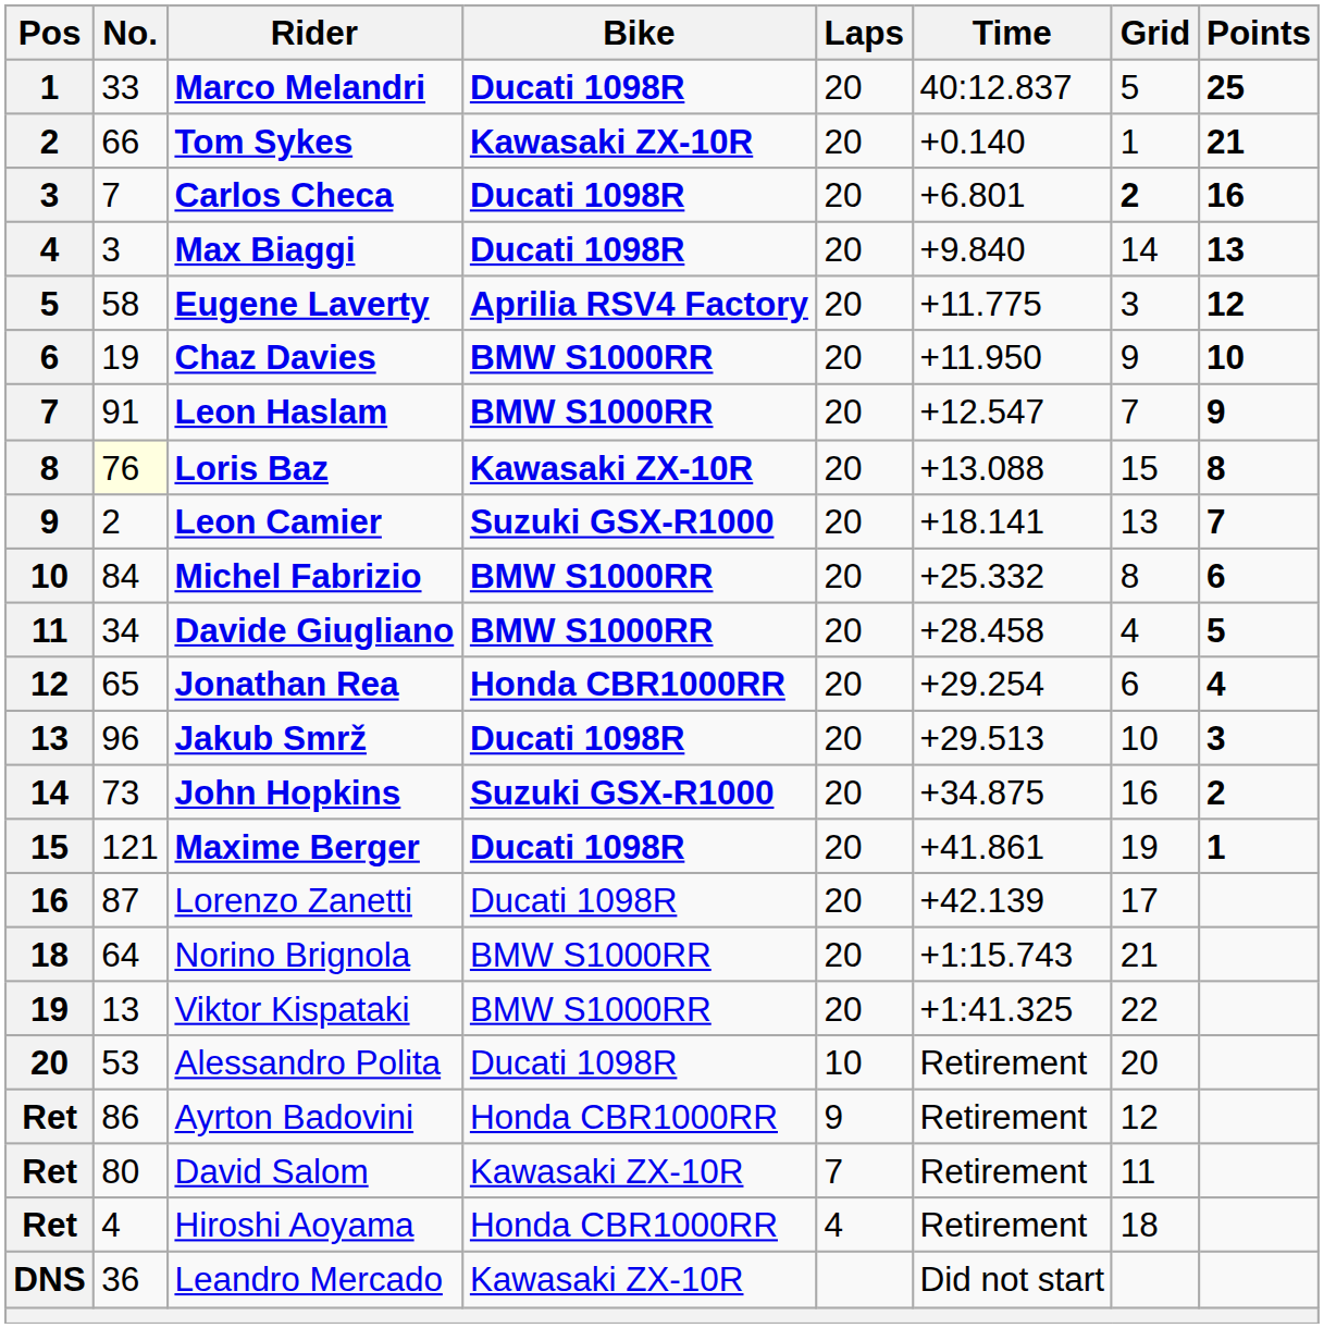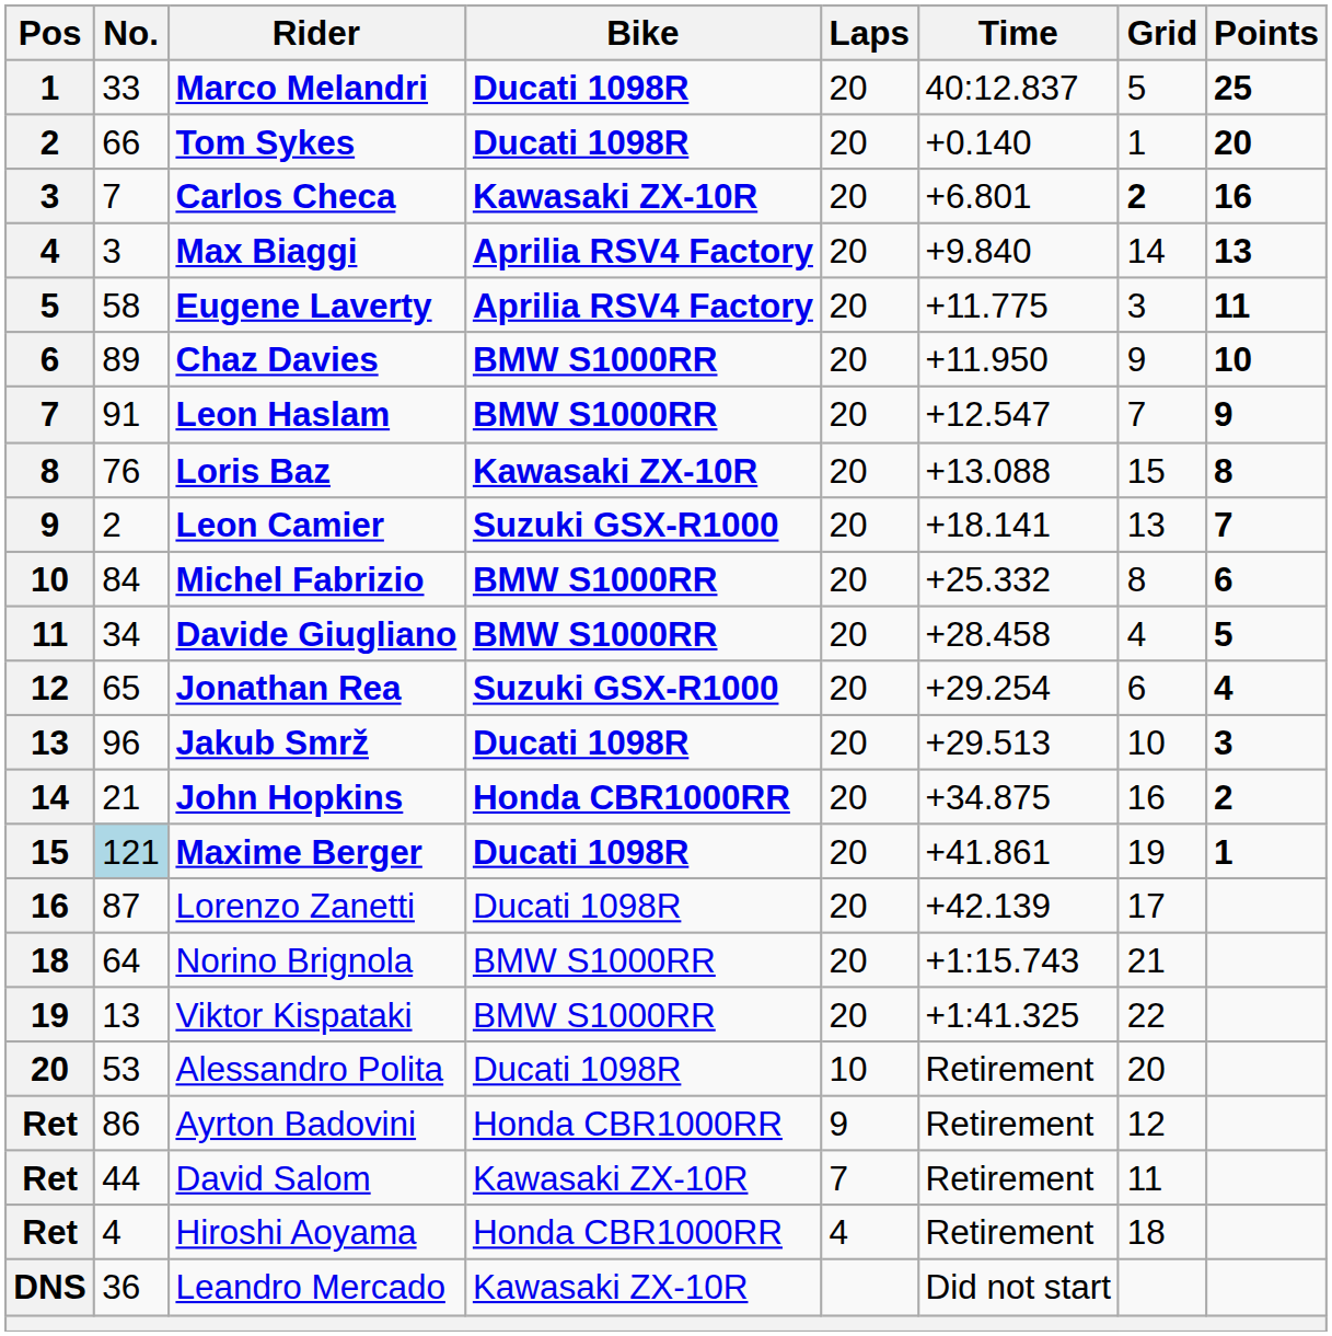Tom Sykes | Bike: Kawasaki ZX-10R -> Ducati 1098R
Tom Sykes | Points: 21 -> 20
Carlos Checa | Bike: Ducati 1098R -> Kawasaki ZX-10R
Max Biaggi | Bike: Ducati 1098R -> Aprilia RSV4 Factory
Eugene Laverty | Points: 12 -> 11
Chaz Davies | No.: 19 -> 89
Loris Baz | No.: lightyellow background -> no background
Jonathan Rea | Bike: Honda CBR1000RR -> Suzuki GSX-R1000
John Hopkins | No.: 73 -> 21
John Hopkins | Bike: Suzuki GSX-R1000 -> Honda CBR1000RR
Maxime Berger | No.: no background -> lightblue background
David Salom | No.: 80 -> 44
